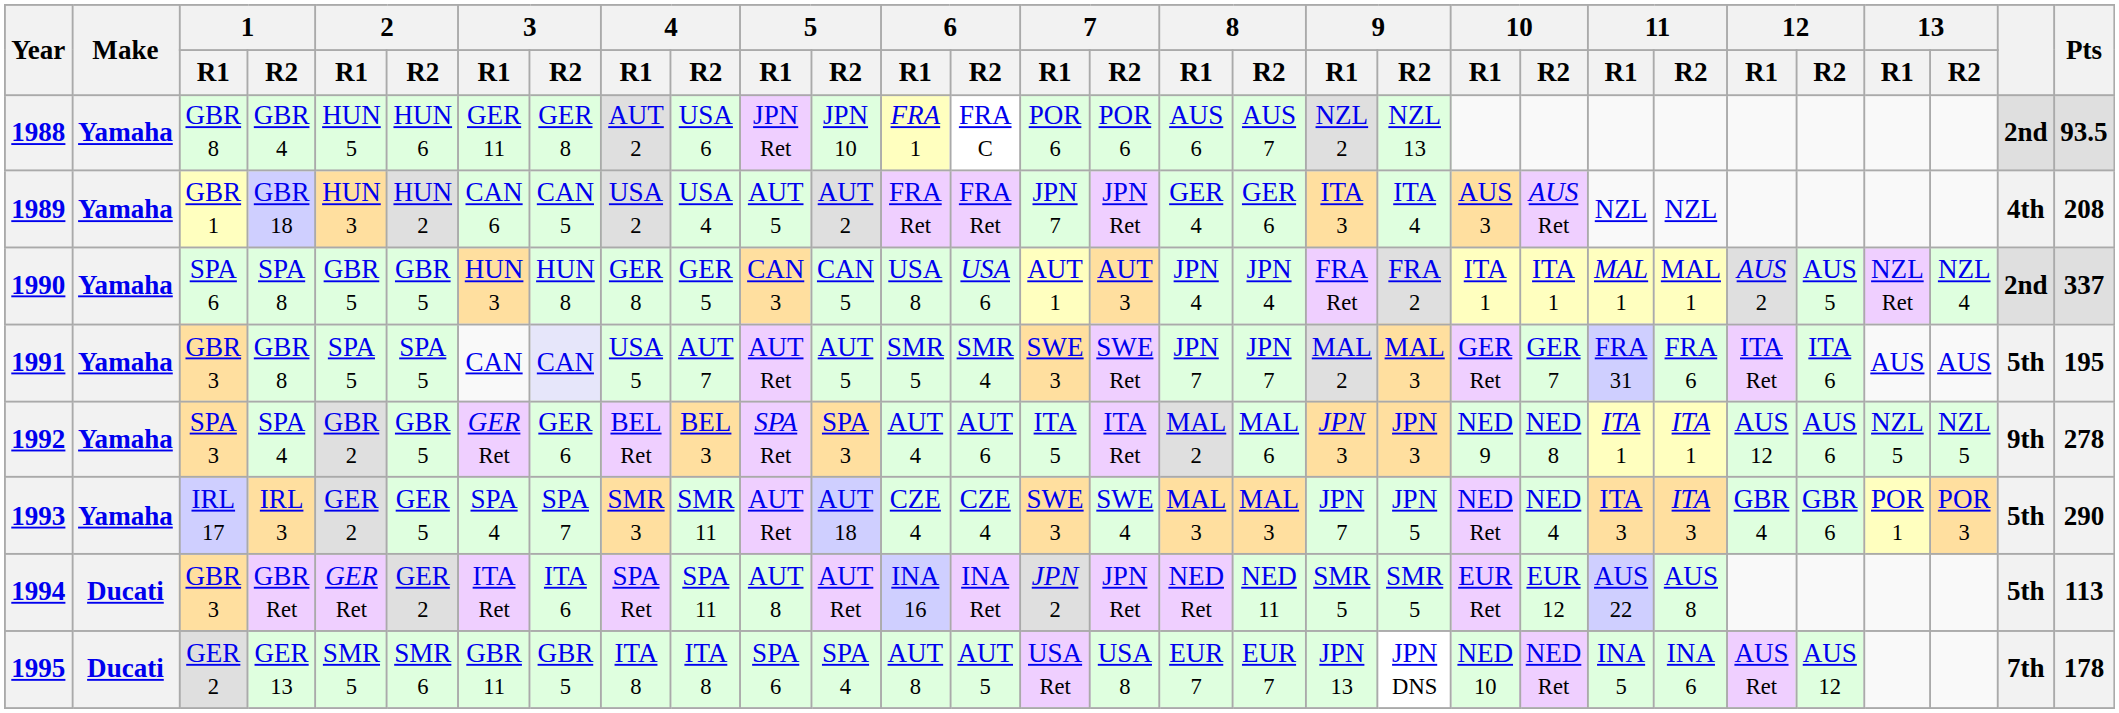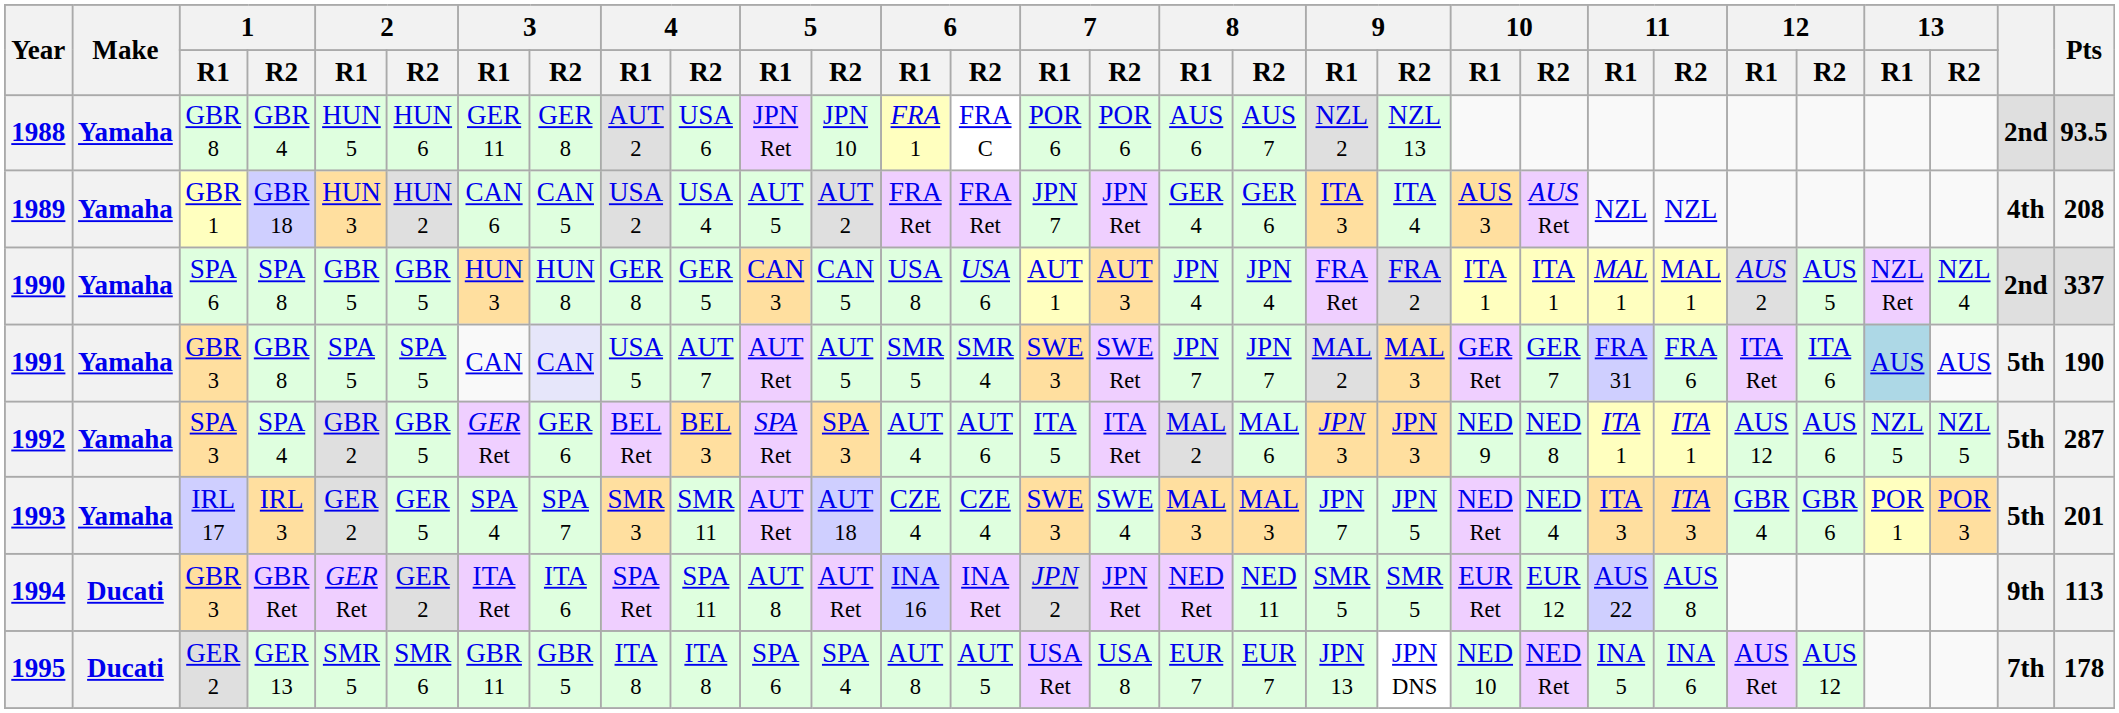1991 | 13 / R1: no background -> lightblue background
1991 | Pts: 195 -> 190
1992 | column 29: 9th -> 5th
1992 | Pts: 278 -> 287
1993 | Pts: 290 -> 201
1994 | column 29: 5th -> 9th
